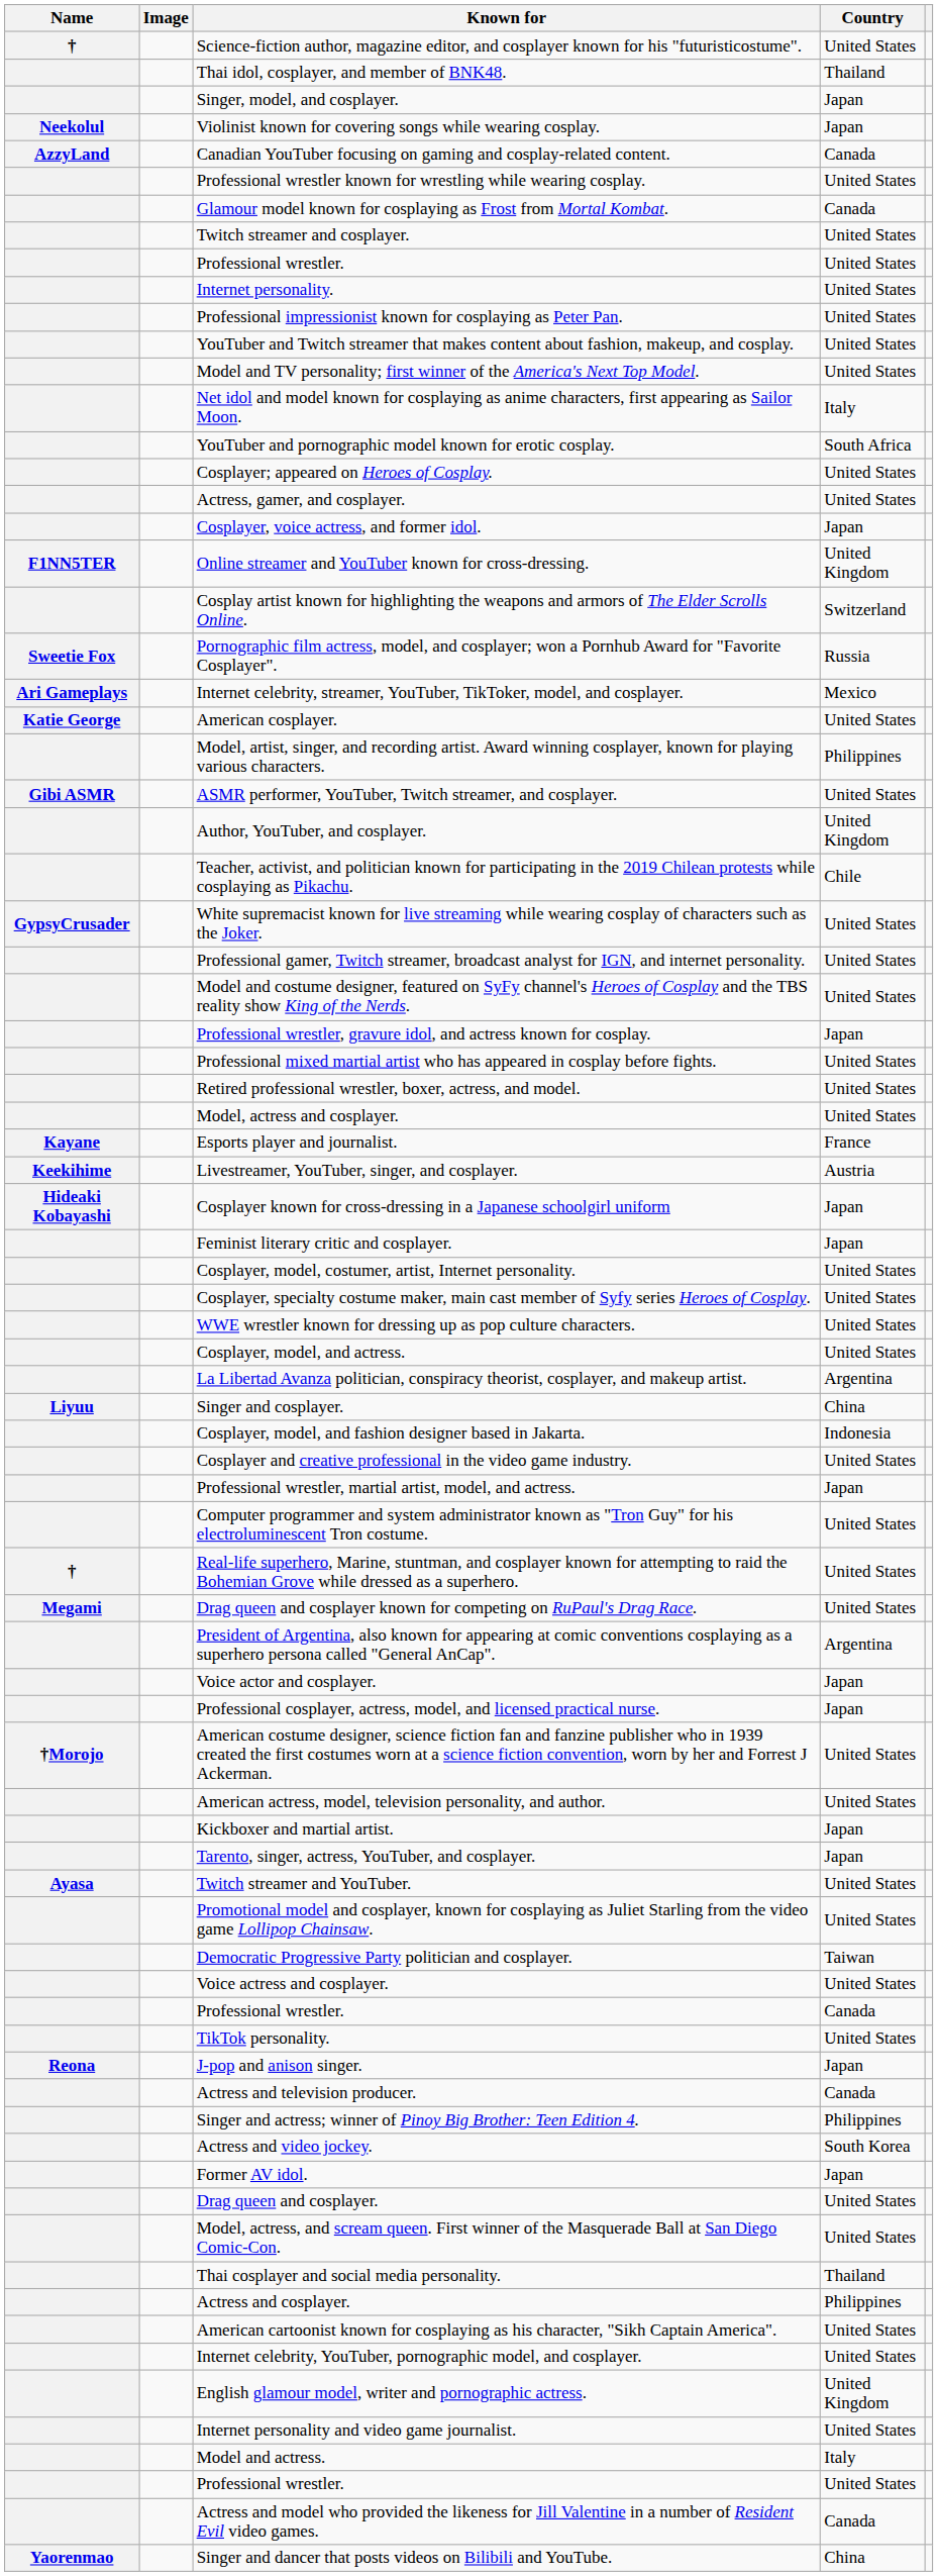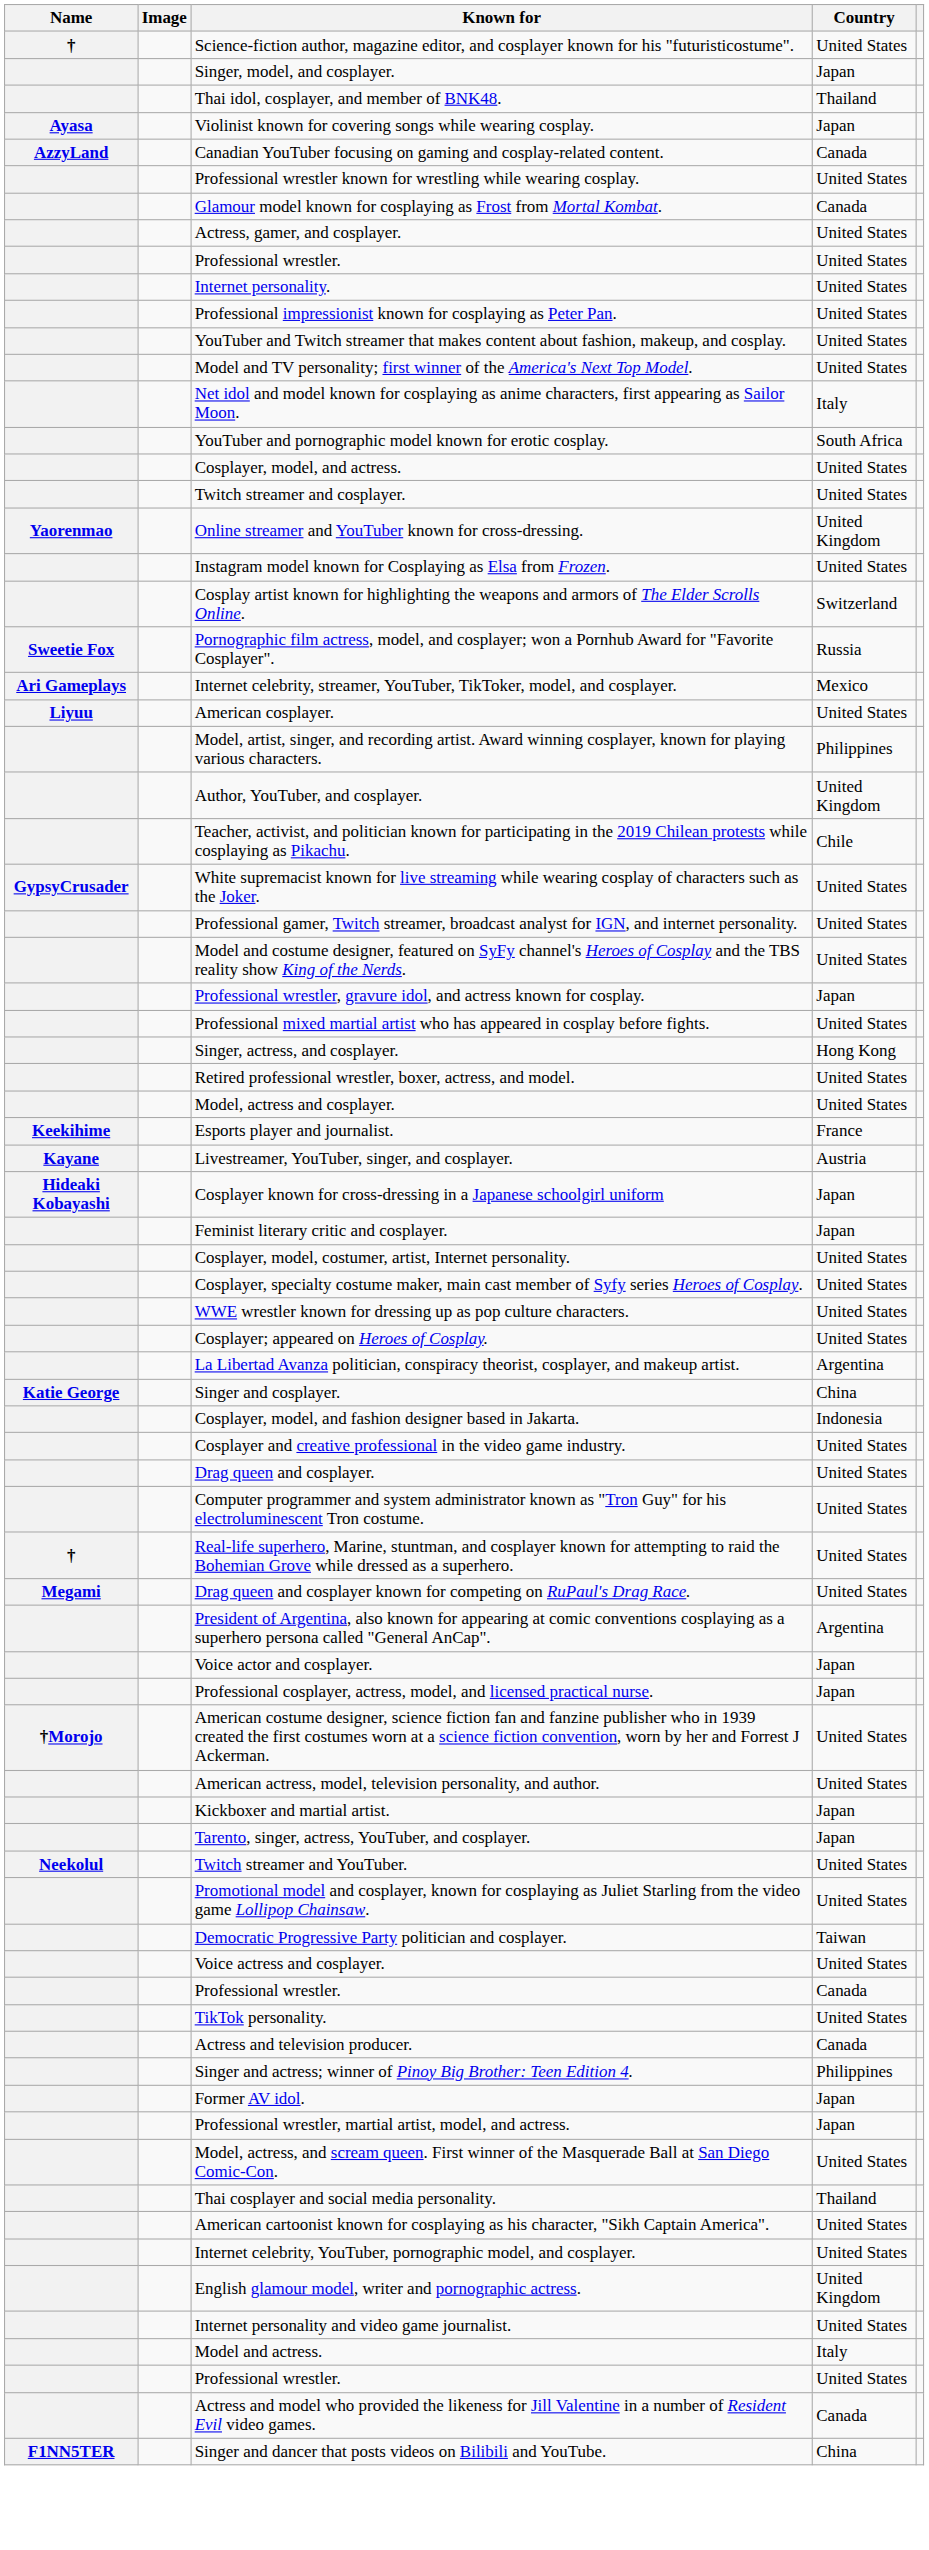rows swapped: Singer, model, and cosplayer. <-> Thai idol, cosplayer, and member of BNK48.
Violinist known for covering songs while wearing cosplay. | Name: Neekolul -> Ayasa
rows swapped: Actress, gamer, and cosplayer. <-> Twitch streamer and cosplayer.
rows swapped: Cosplayer, model, and actress. <-> Cosplayer; appeared on Heroes of Cosplay.
- row: Cosplayer, voice actress, and former idol. | Japan
Online streamer and YouTuber known for cross-dressing. | Name: F1NN5TER -> Yaorenmao
+ row: Instagram model known for Cosplaying as Elsa from Frozen. | United States
American cosplayer. | Name: Katie George -> Liyuu
- row: Gibi ASMR | ASMR performer, YouTuber, Twitch streamer, and cosplayer. | United States
+ row: Singer, actress, and cosplayer. | Hong Kong
Esports player and journalist. | Name: Kayane -> Keekihime
Livestreamer, YouTuber, singer, and cosplayer. | Name: Keekihime -> Kayane
Singer and cosplayer. | Name: Liyuu -> Katie George
rows swapped: Drag queen and cosplayer. <-> Professional wrestler, martial artist, model, and actress.
Twitch streamer and YouTuber. | Name: Ayasa -> Neekolul
- row: Reona | J-pop and anison singer. | Japan
- row: Actress and video jockey. | South Korea
- row: Actress and cosplayer. | Philippines
Singer and dancer that posts videos on Bilibili and YouTube. | Name: Yaorenmao -> F1NN5TER
